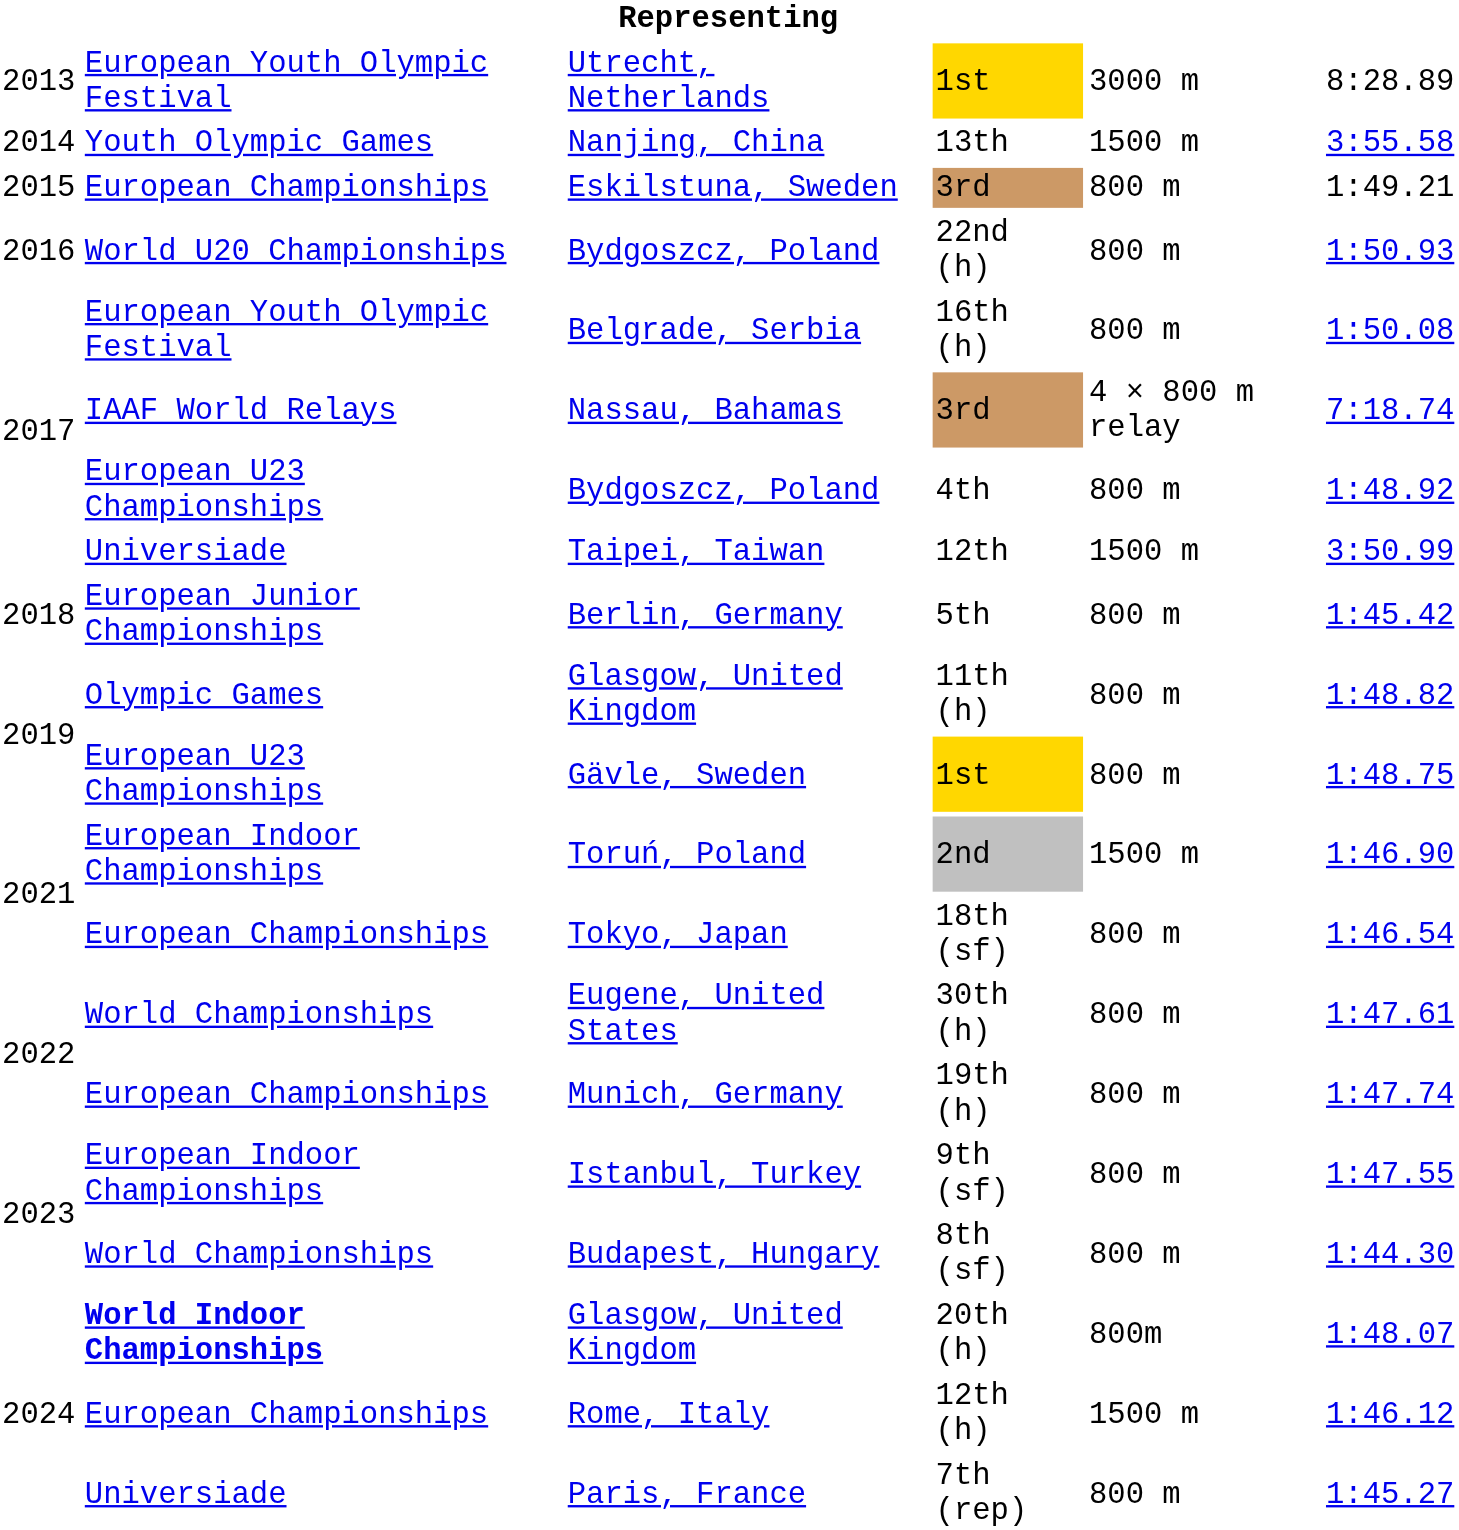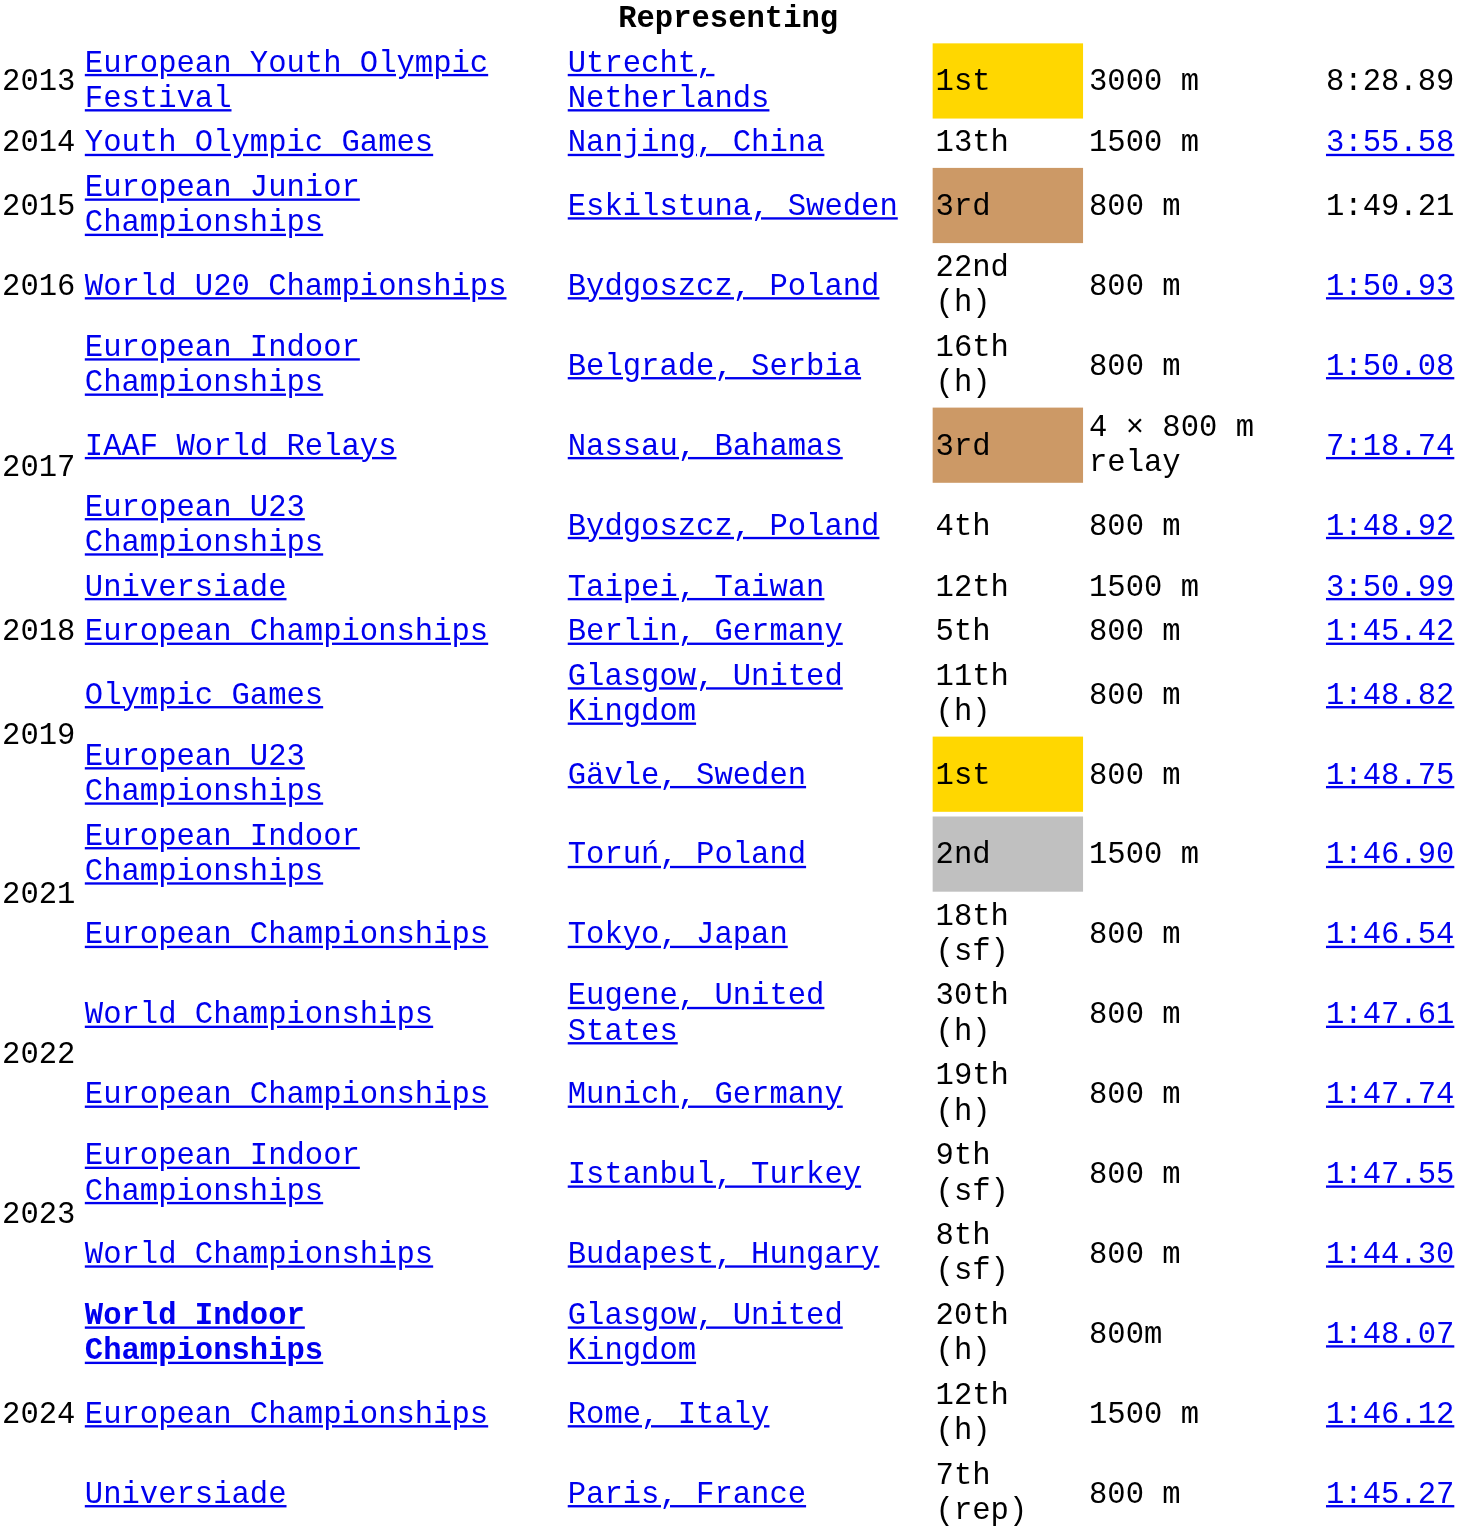Eskilstuna, Sweden | column 2: European Championships -> European Junior Championships
Belgrade, Serbia | column 2: European Youth Olympic Festival -> European Indoor Championships
Berlin, Germany | column 2: European Junior Championships -> European Championships
